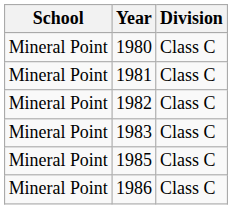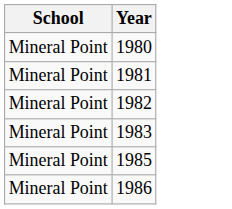- column: Division | Class C | Class C | Class C | Class C | Class C | Class C
